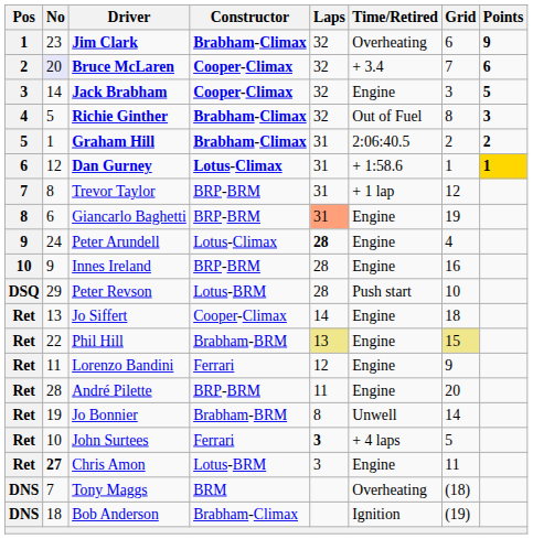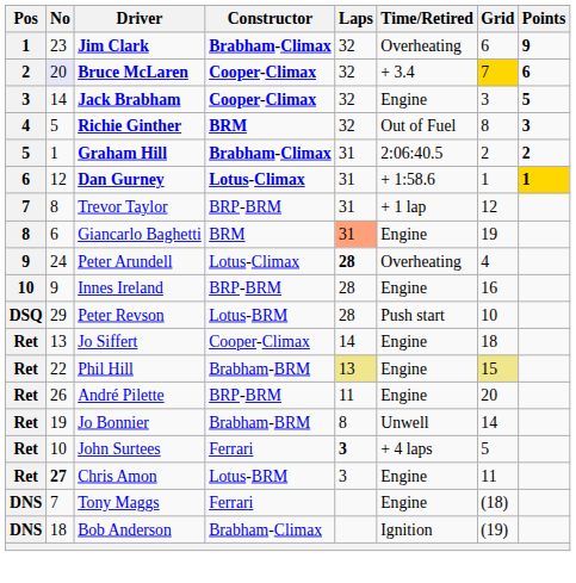Bruce McLaren | Grid: no background -> gold background
Richie Ginther | Constructor: Brabham-Climax -> BRM
Giancarlo Baghetti | Constructor: BRP-BRM -> BRM
Peter Arundell | Time/Retired: Engine -> Overheating
- row: Ret | 11 | Lorenzo Bandini | Ferrari | 12 | Engine | 9
André Pilette | No: 28 -> 26
Tony Maggs | Constructor: BRM -> Ferrari
Tony Maggs | Time/Retired: Overheating -> Engine
